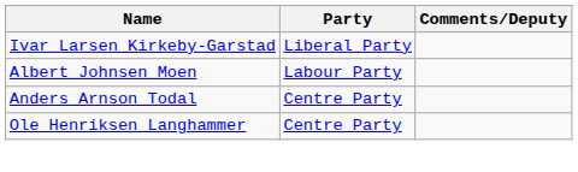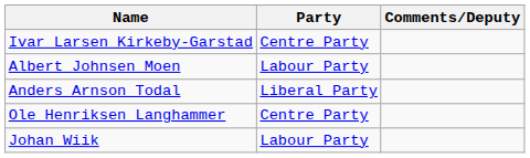Ivar Larsen Kirkeby-Garstad | Party: Liberal Party -> Centre Party
Anders Arnson Todal | Party: Centre Party -> Liberal Party
+ row: Johan Wiik | Labour Party
